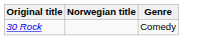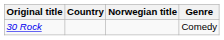+ column: Country
